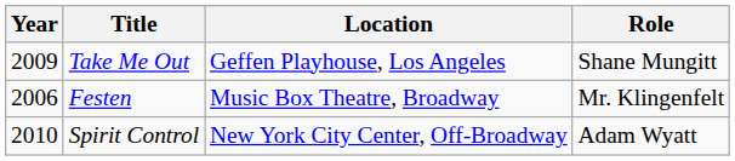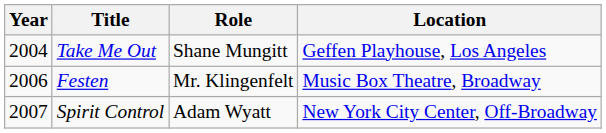columns swapped: Role <-> Location
Take Me Out | Year: 2009 -> 2004
Spirit Control | Year: 2010 -> 2007
